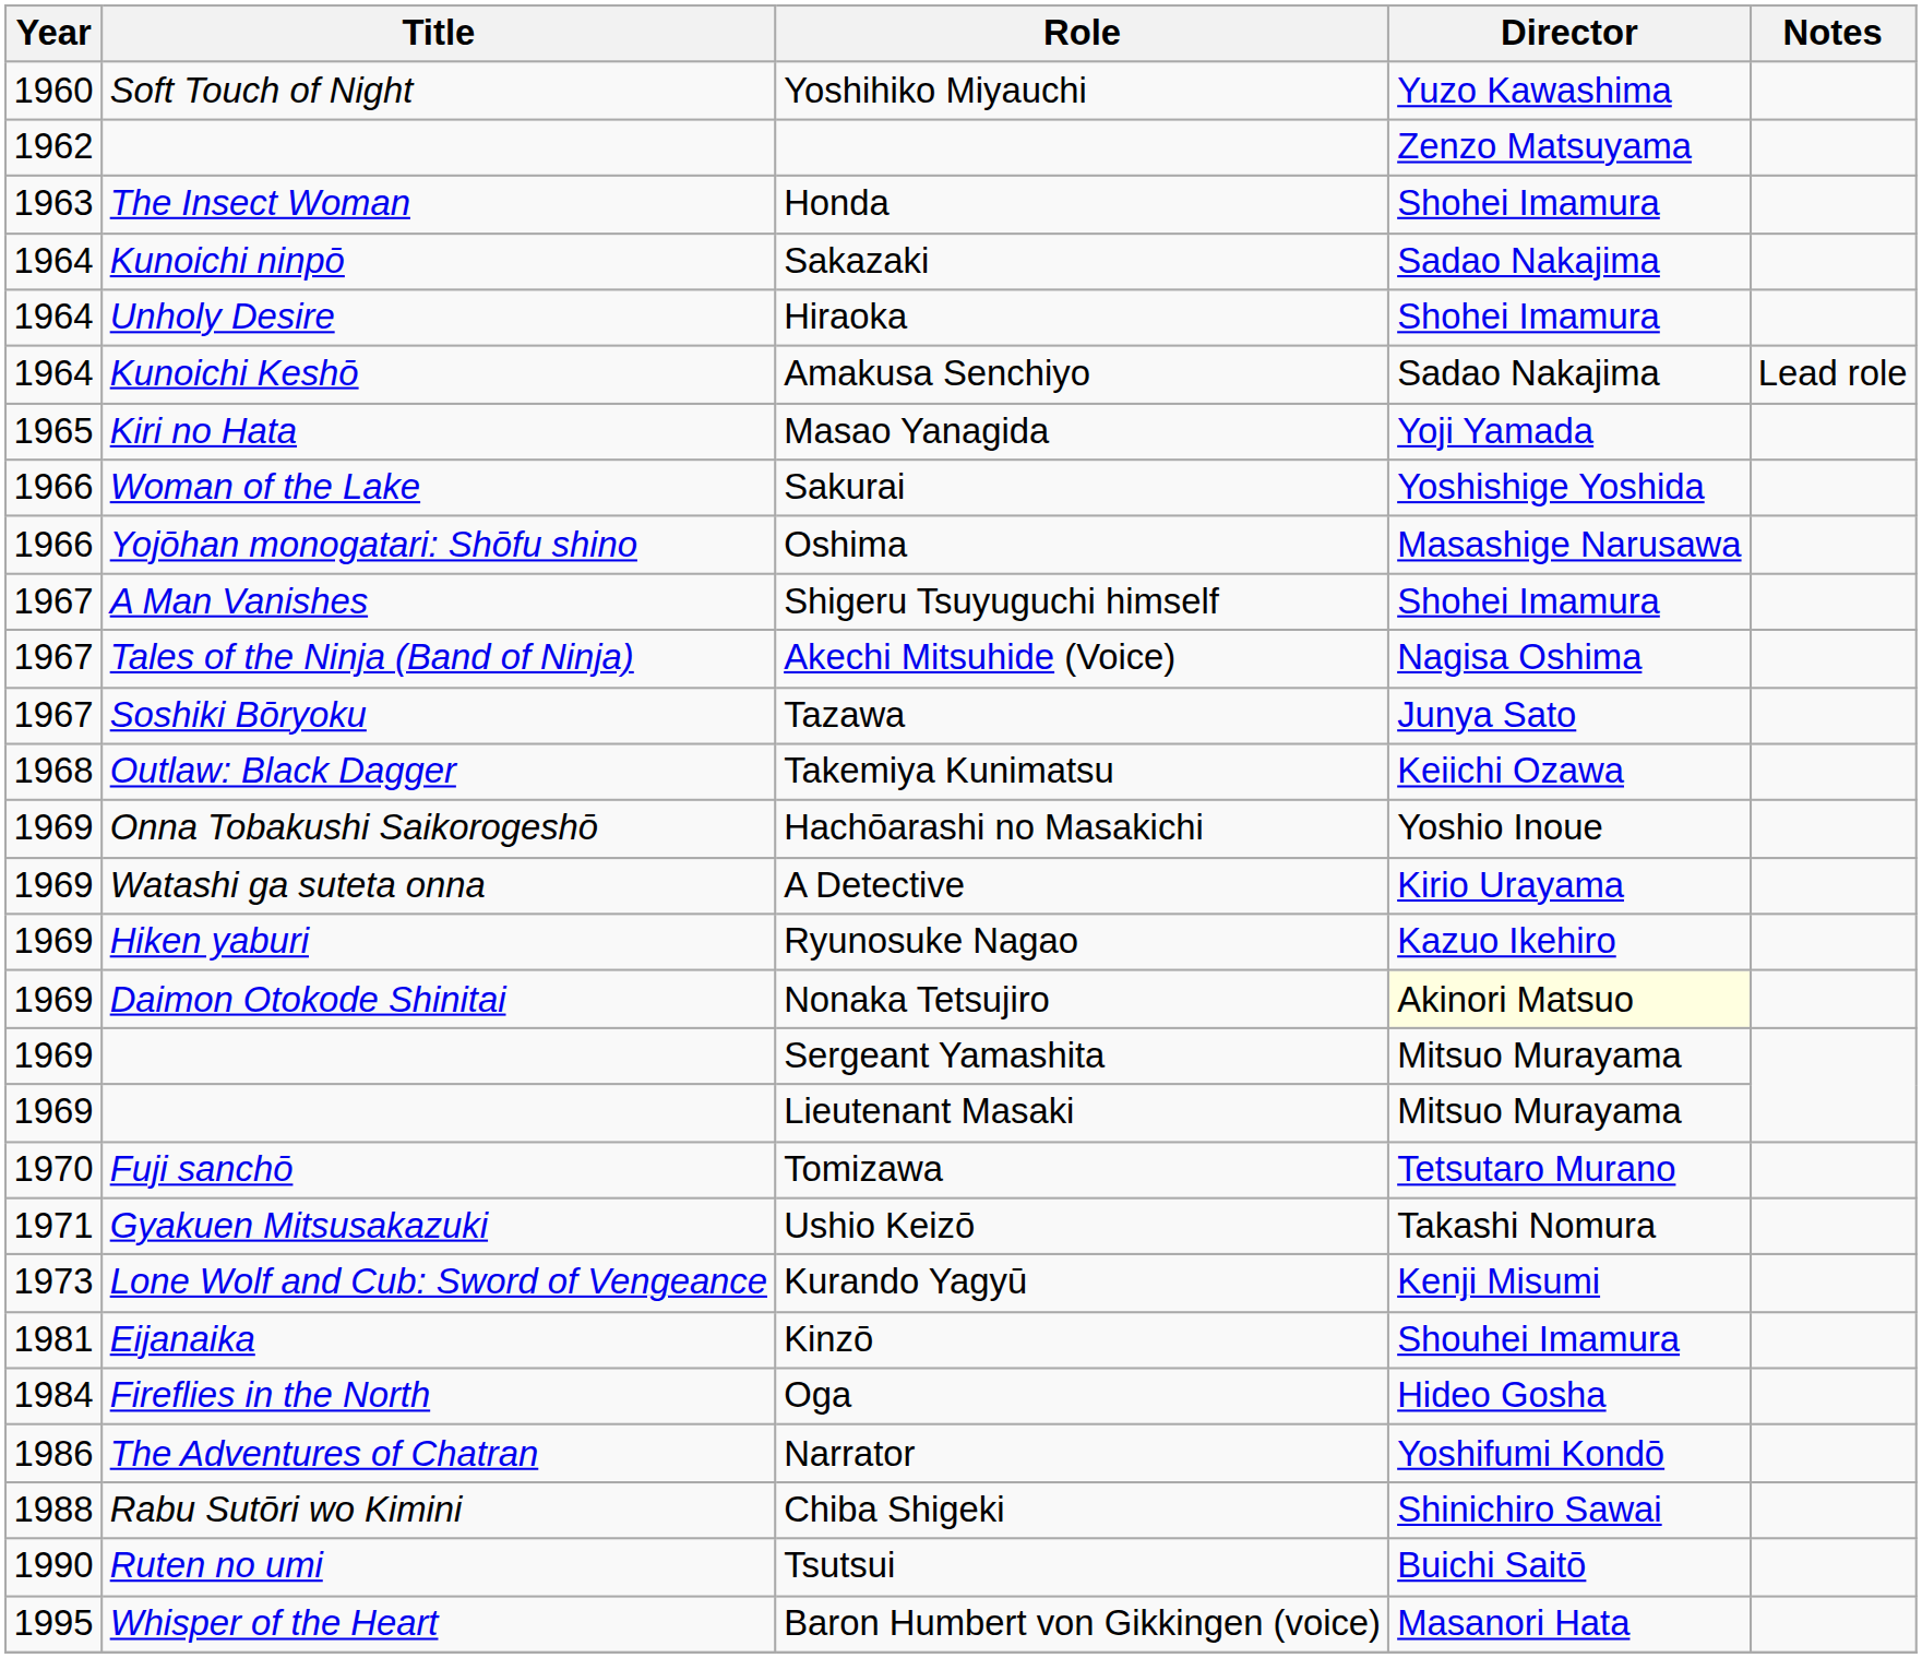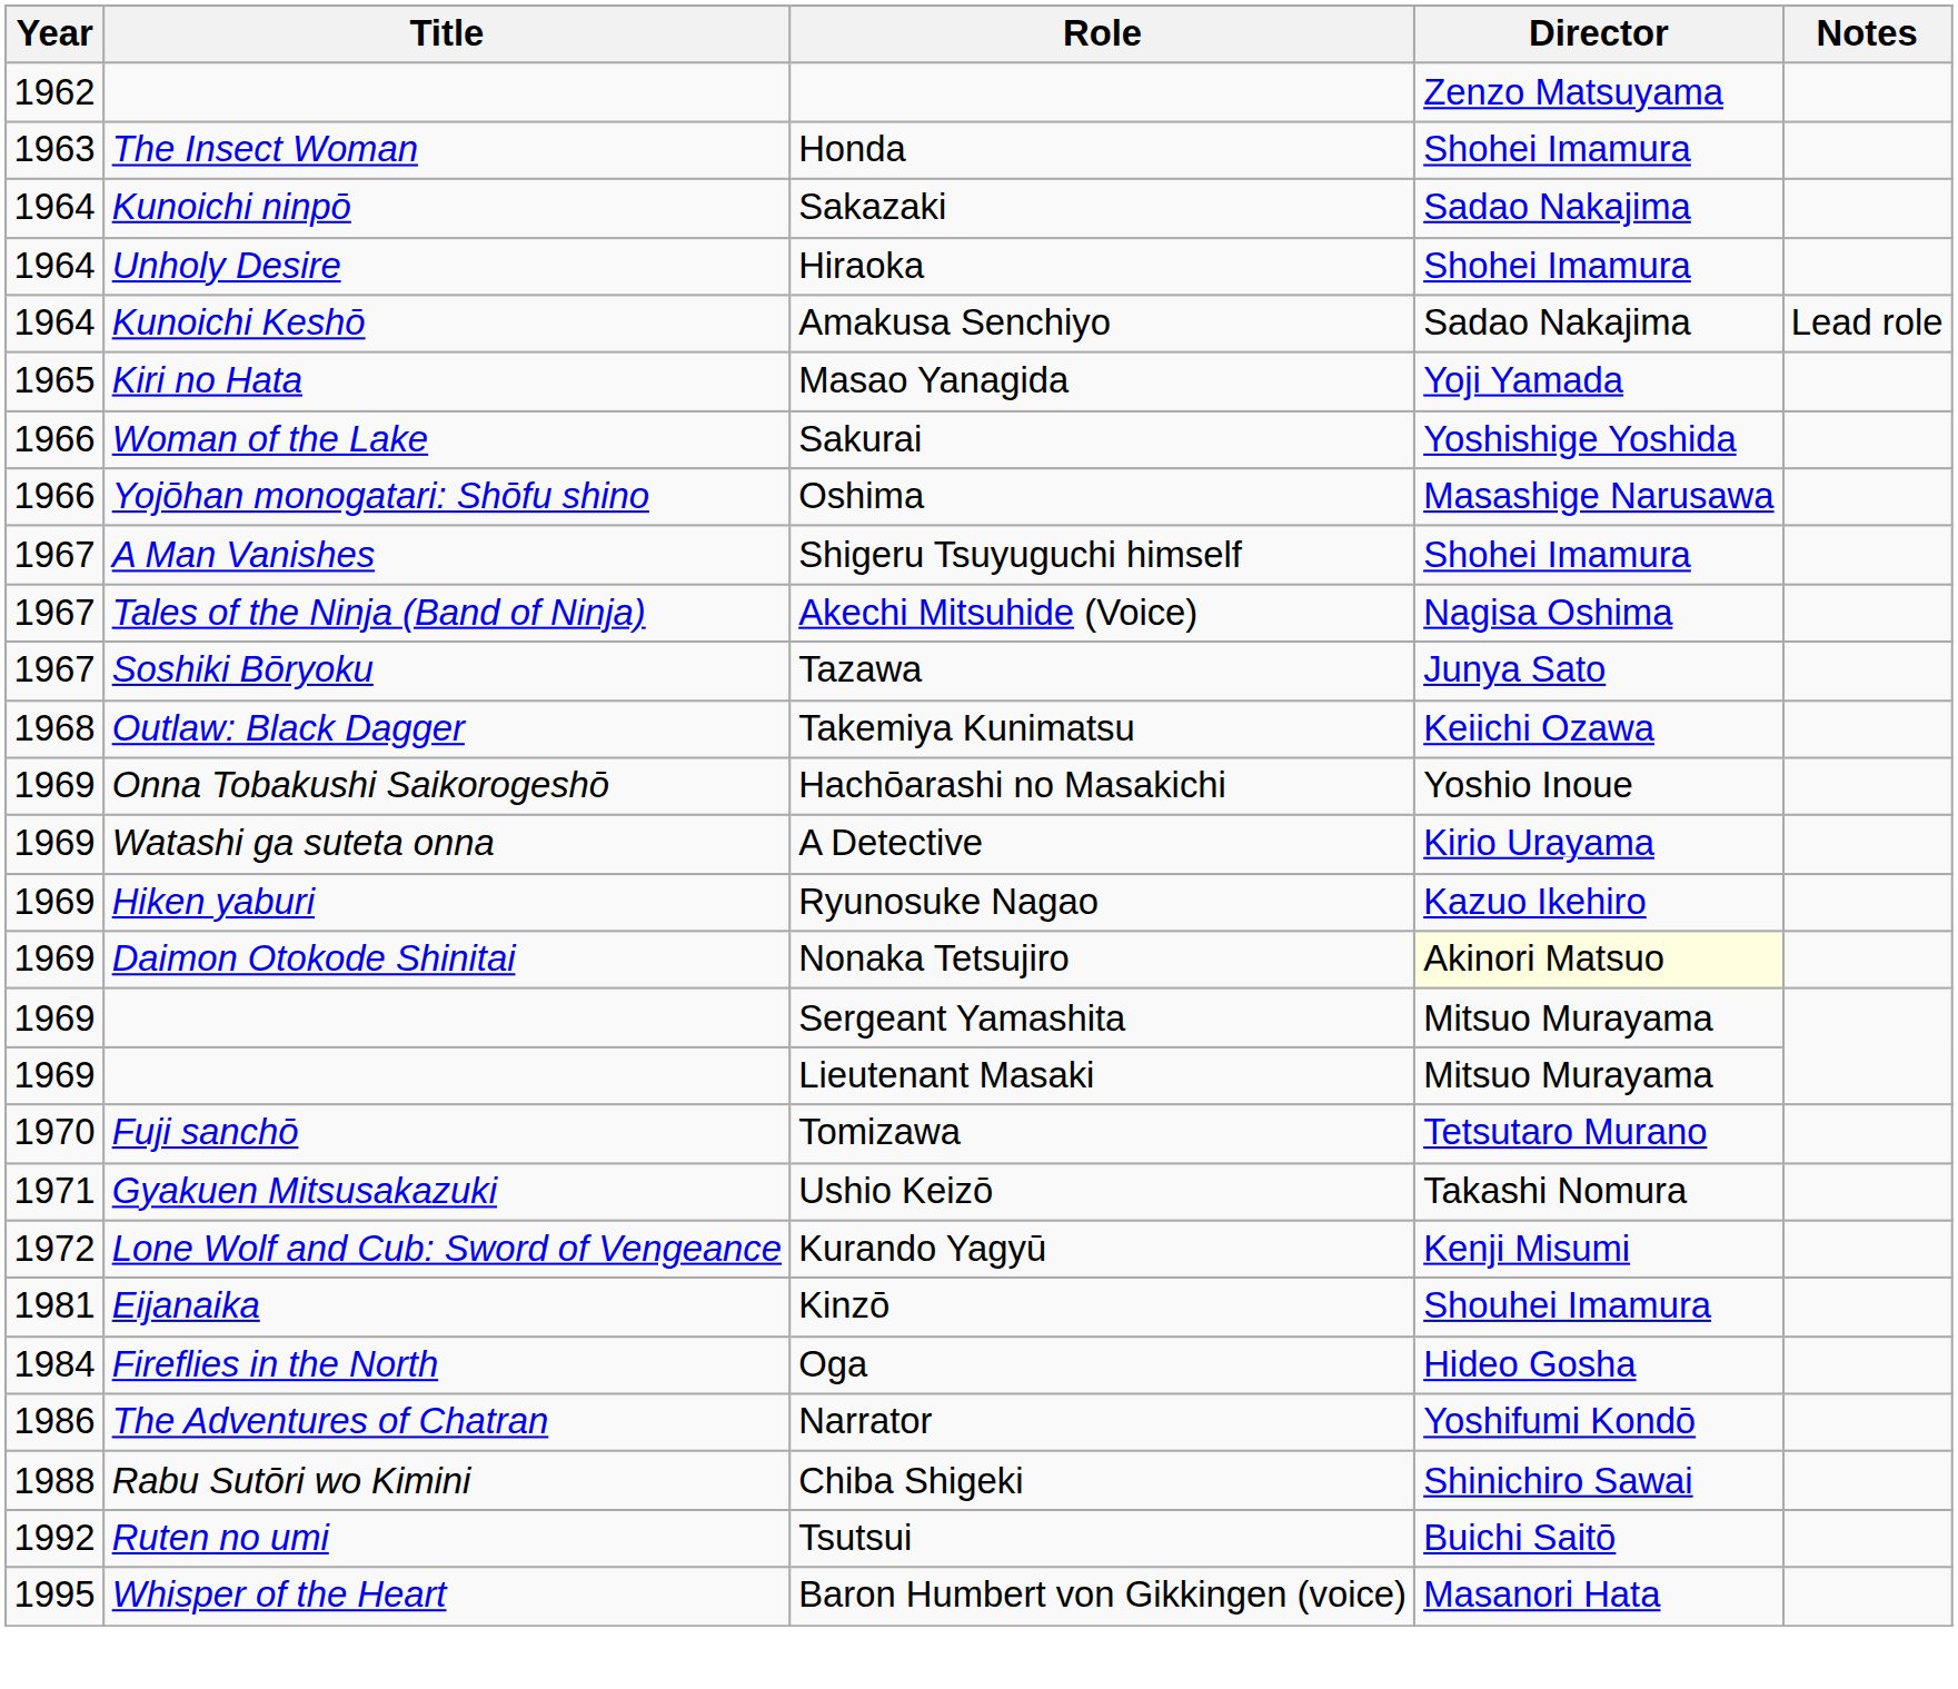- row: 1960 | Soft Touch of Night | Yoshihiko Miyauchi | Yuzo Kawashima
Kurando Yagyū | Year: 1973 -> 1972
Tsutsui | Year: 1990 -> 1992
